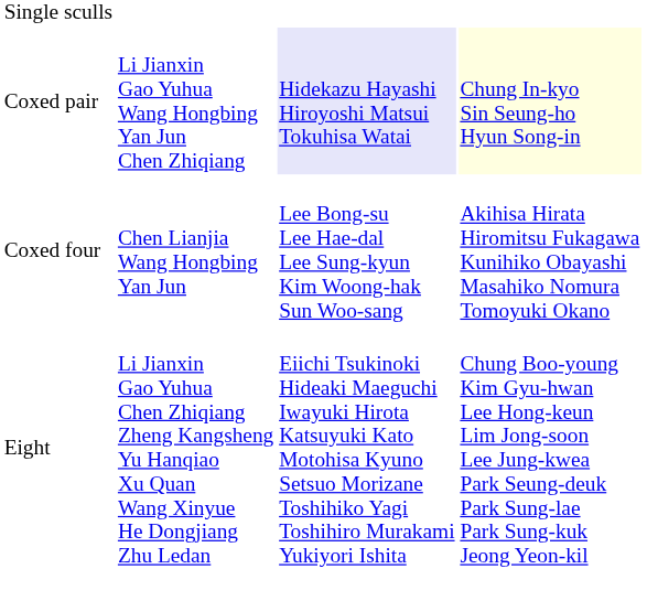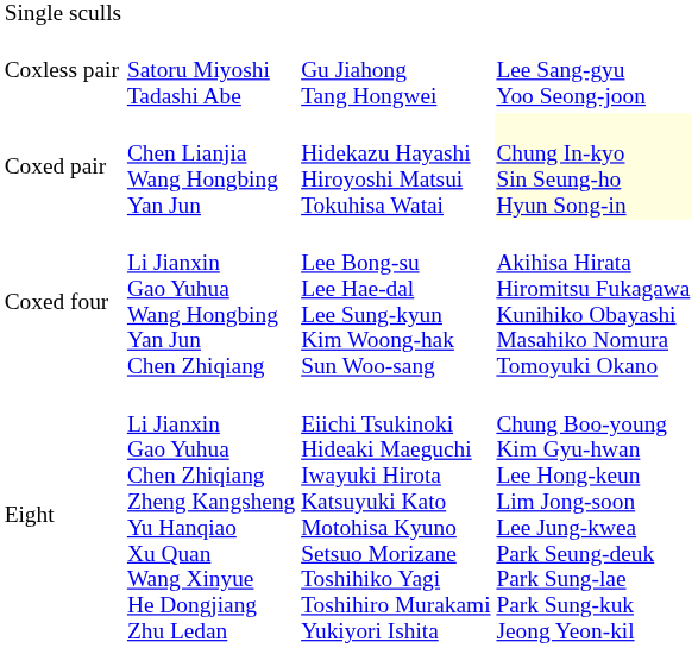+ row: Coxless pair | Satoru Miyoshi Tadashi Abe | Gu Jiahong Tang Hongwei | Lee Sang-gyu Yoo Seong-joon
Coxed pair | column 2: Li Jianxin Gao Yuhua Wang Hongbing Yan Jun Chen Zhiqiang -> Chen Lianjia Wang Hongbing Yan Jun
Coxed pair | column 3: lavender background -> no background
Coxed four | column 2: Chen Lianjia Wang Hongbing Yan Jun -> Li Jianxin Gao Yuhua Wang Hongbing Yan Jun Chen Zhiqiang
